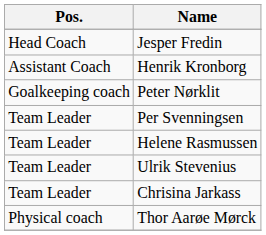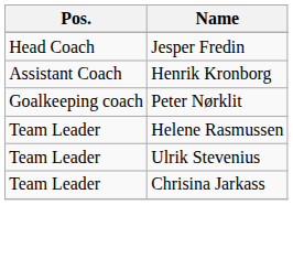- row: Team Leader | Per Svenningsen
- row: Physical coach | Thor Aarøe Mørck
